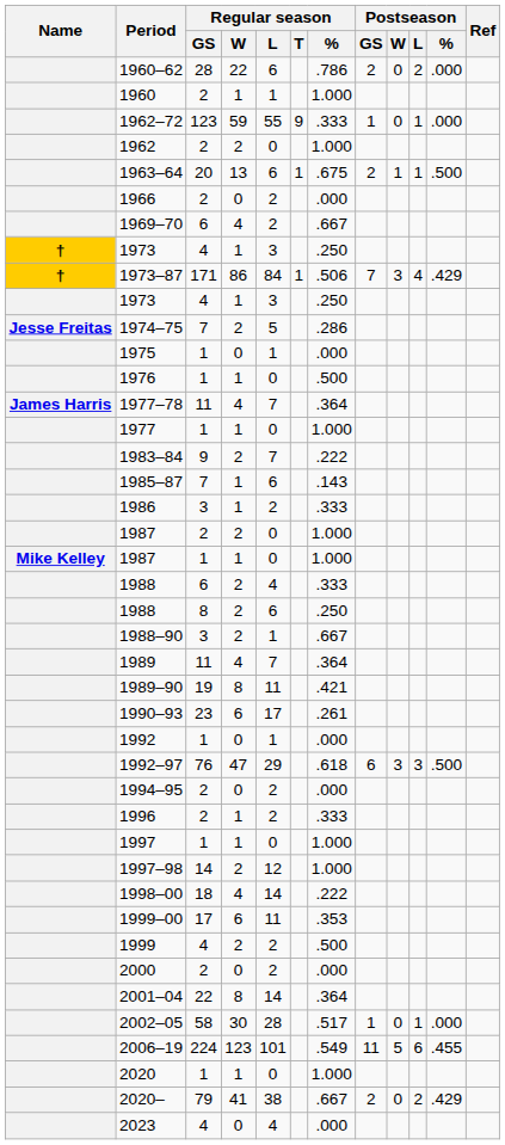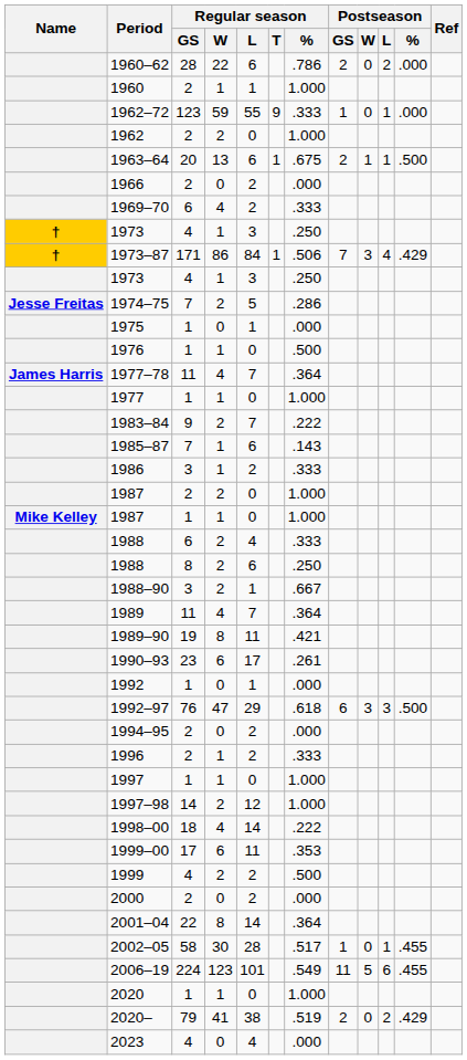1969–70 | Regular season / %: .667 -> .333
2002–05 | Postseason / %: .000 -> .455
2020– | Regular season / %: .667 -> .519
